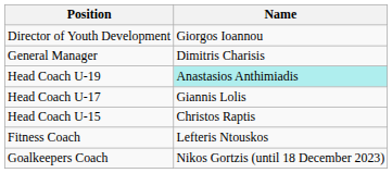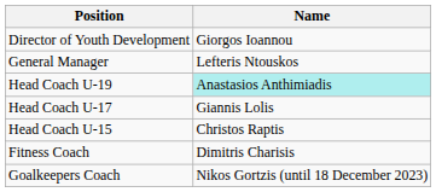General Manager | Name: Dimitris Charisis -> Lefteris Ntouskos
Fitness Coach | Name: Lefteris Ntouskos -> Dimitris Charisis
